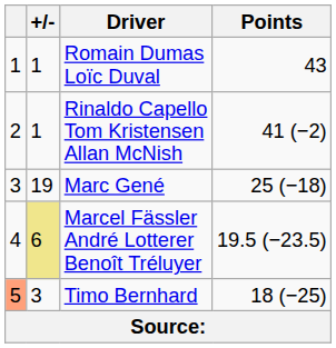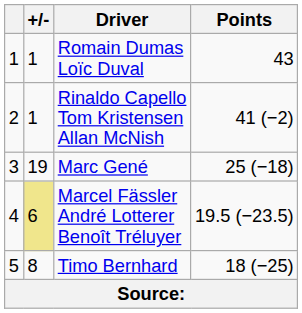Timo Bernhard | column 1: lightsalmon background -> no background
Timo Bernhard | +/-: 3 -> 8
